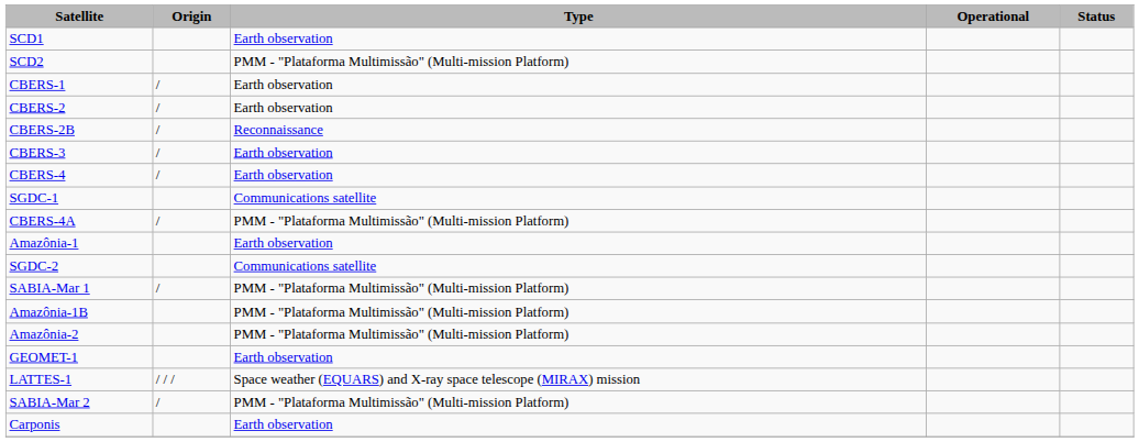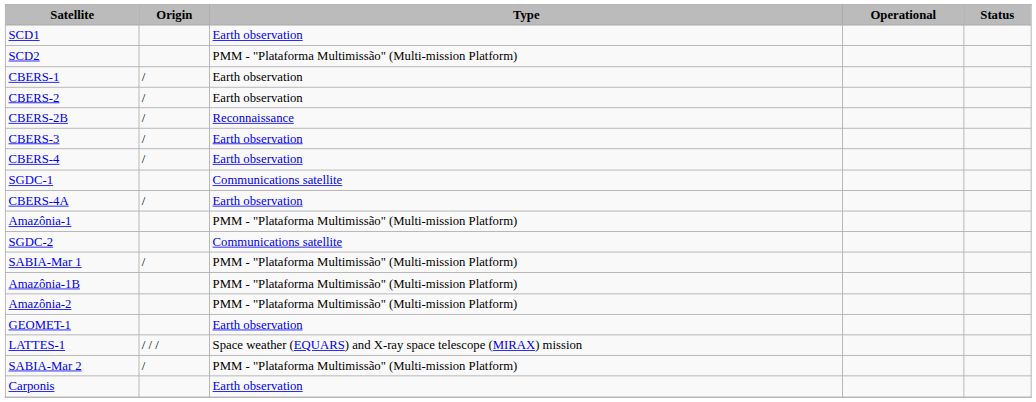CBERS-4A | Type: PMM - "Plataforma Multimissão" (Multi-mission Platform) -> Earth observation
Amazônia-1 | Type: Earth observation -> PMM - "Plataforma Multimissão" (Multi-mission Platform)
